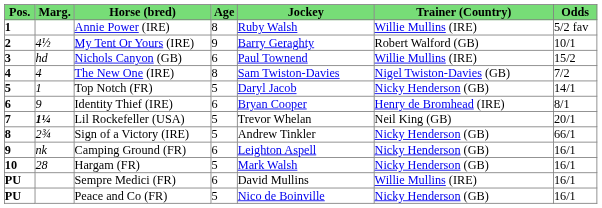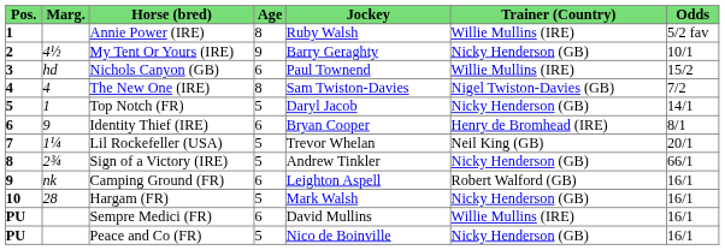My Tent Or Yours (IRE) | Trainer (Country): Robert Walford (GB) -> Nicky Henderson (GB)
Lil Rockefeller (USA) | Marg.: bold -> normal
Camping Ground (FR) | Trainer (Country): Nicky Henderson (GB) -> Robert Walford (GB)
